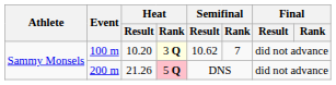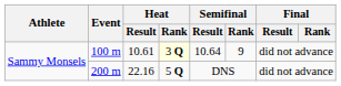100 m | Heat / Result: 10.20 -> 10.61
100 m | Semifinal / Result: 10.62 -> 10.64
100 m | Semifinal / Rank: 7 -> 9
200 m | Heat / Result: 21.26 -> 22.16
200 m | Heat / Rank: pink background -> no background
